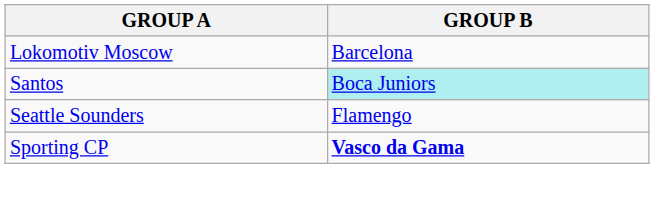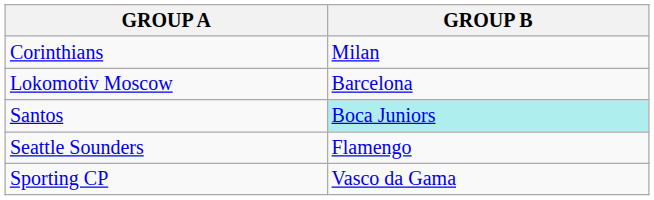+ row: Corinthians | Milan
Sporting CP | GROUP B: bold -> normal
